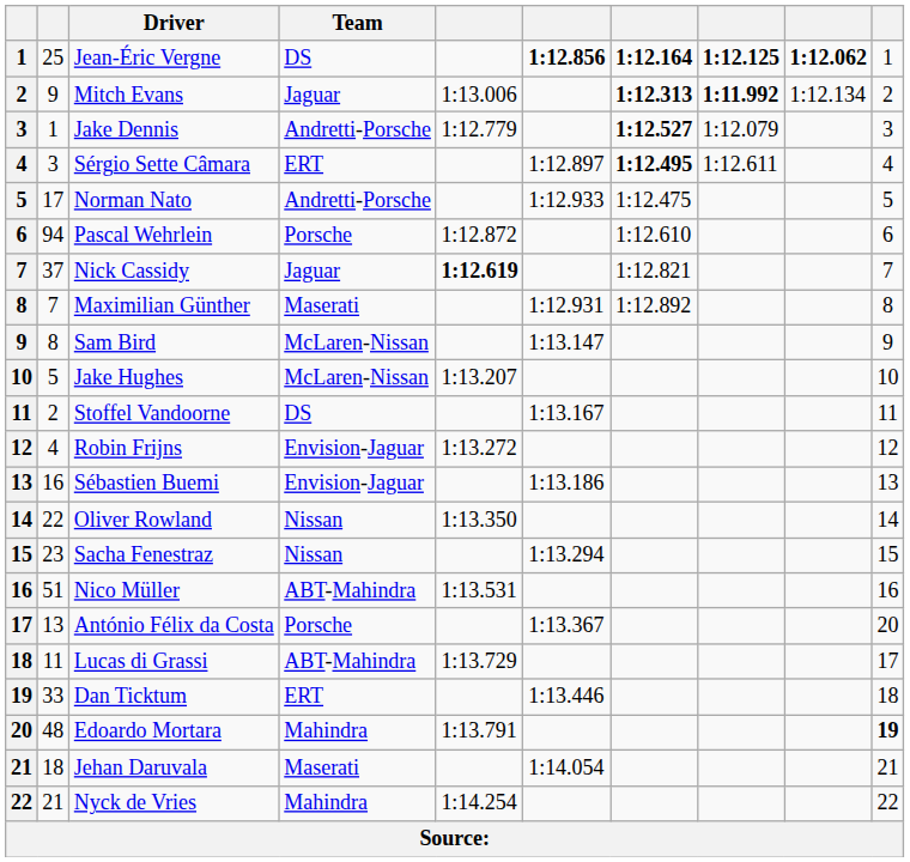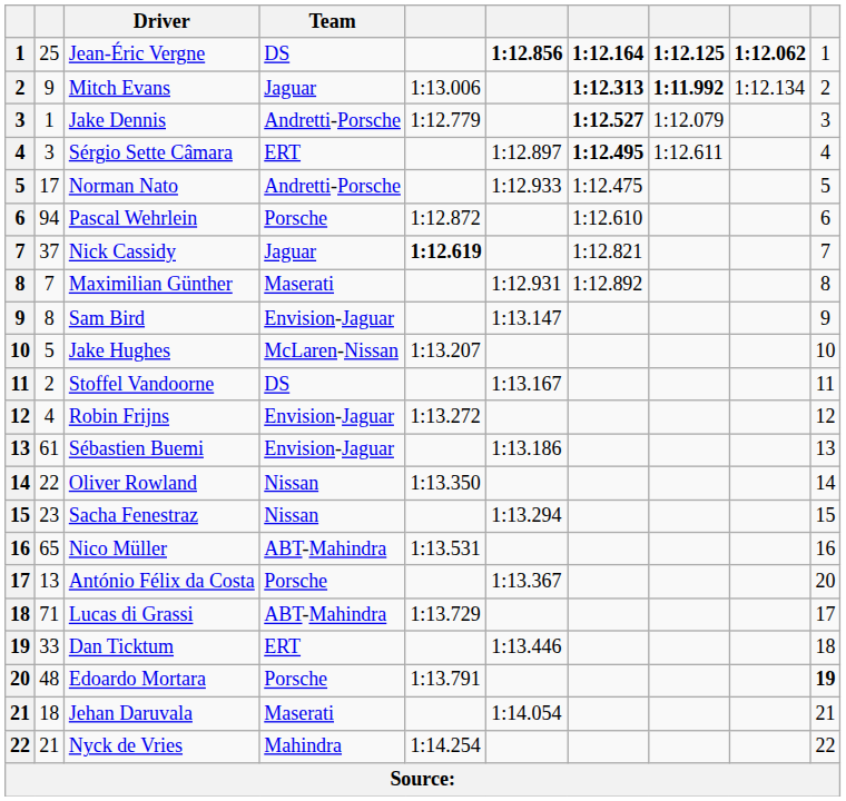Sam Bird | Team: McLaren-Nissan -> Envision-Jaguar
Sébastien Buemi | column 2: 16 -> 61
Nico Müller | column 2: 51 -> 65
Lucas di Grassi | column 2: 11 -> 71
Edoardo Mortara | Team: Mahindra -> Porsche
